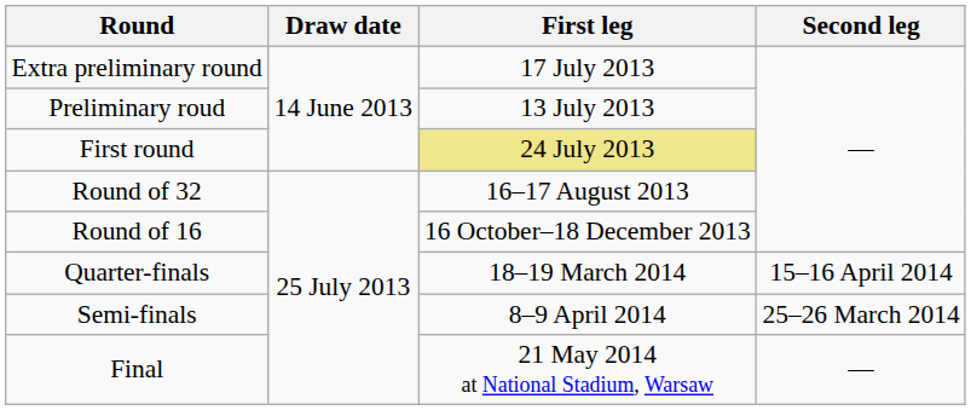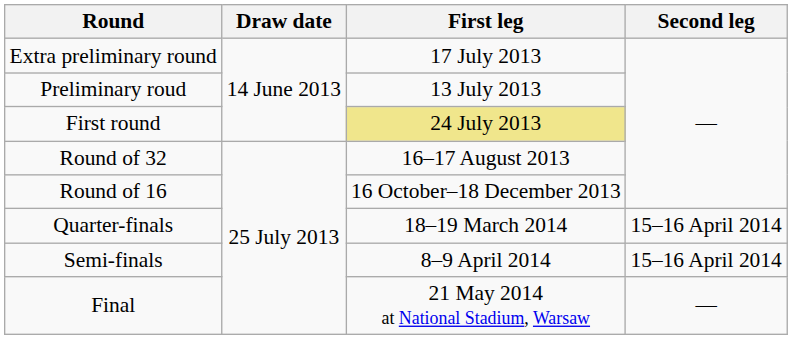Semi-finals | Second leg: 25–26 March 2014 -> 15–16 April 2014
